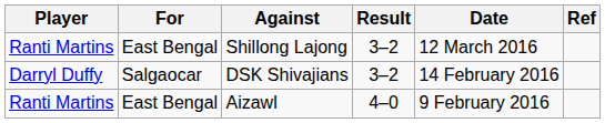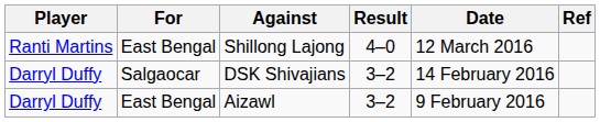Shillong Lajong | Result: 3–2 -> 4–0
Aizawl | Player: Ranti Martins -> Darryl Duffy
Aizawl | Result: 4–0 -> 3–2
